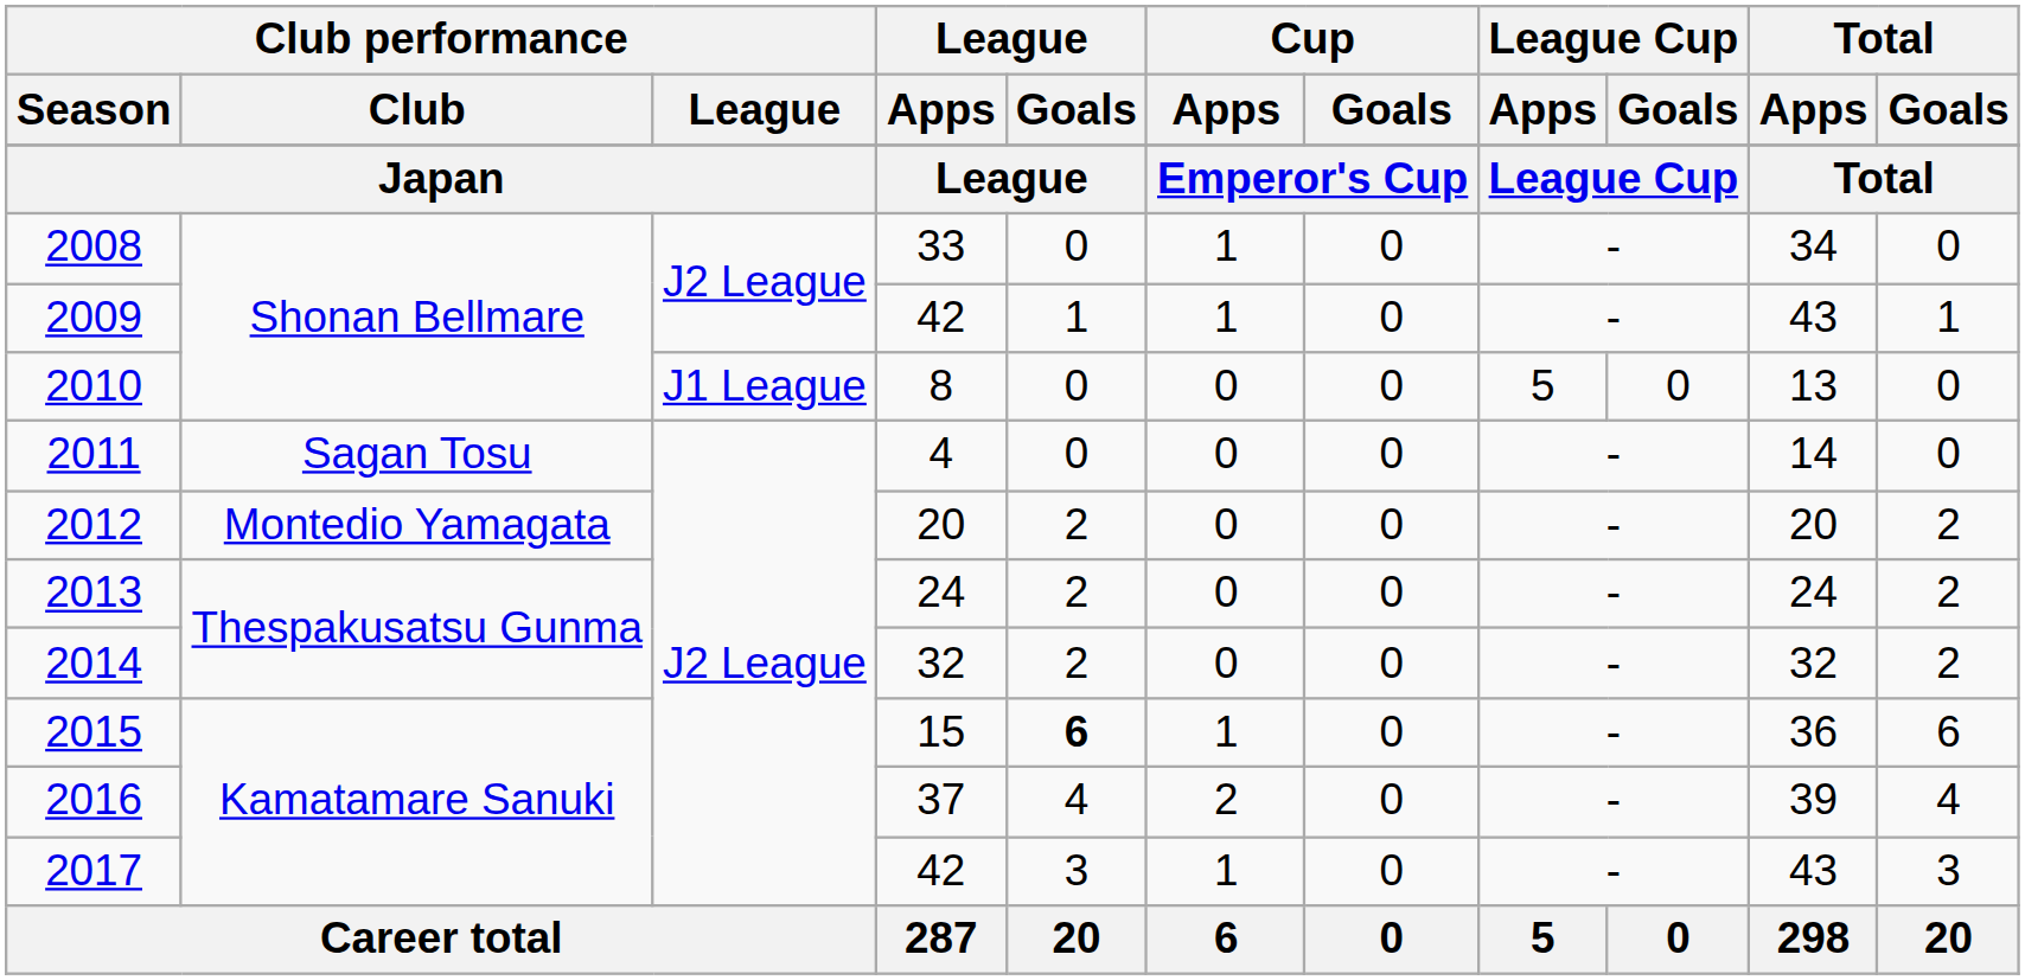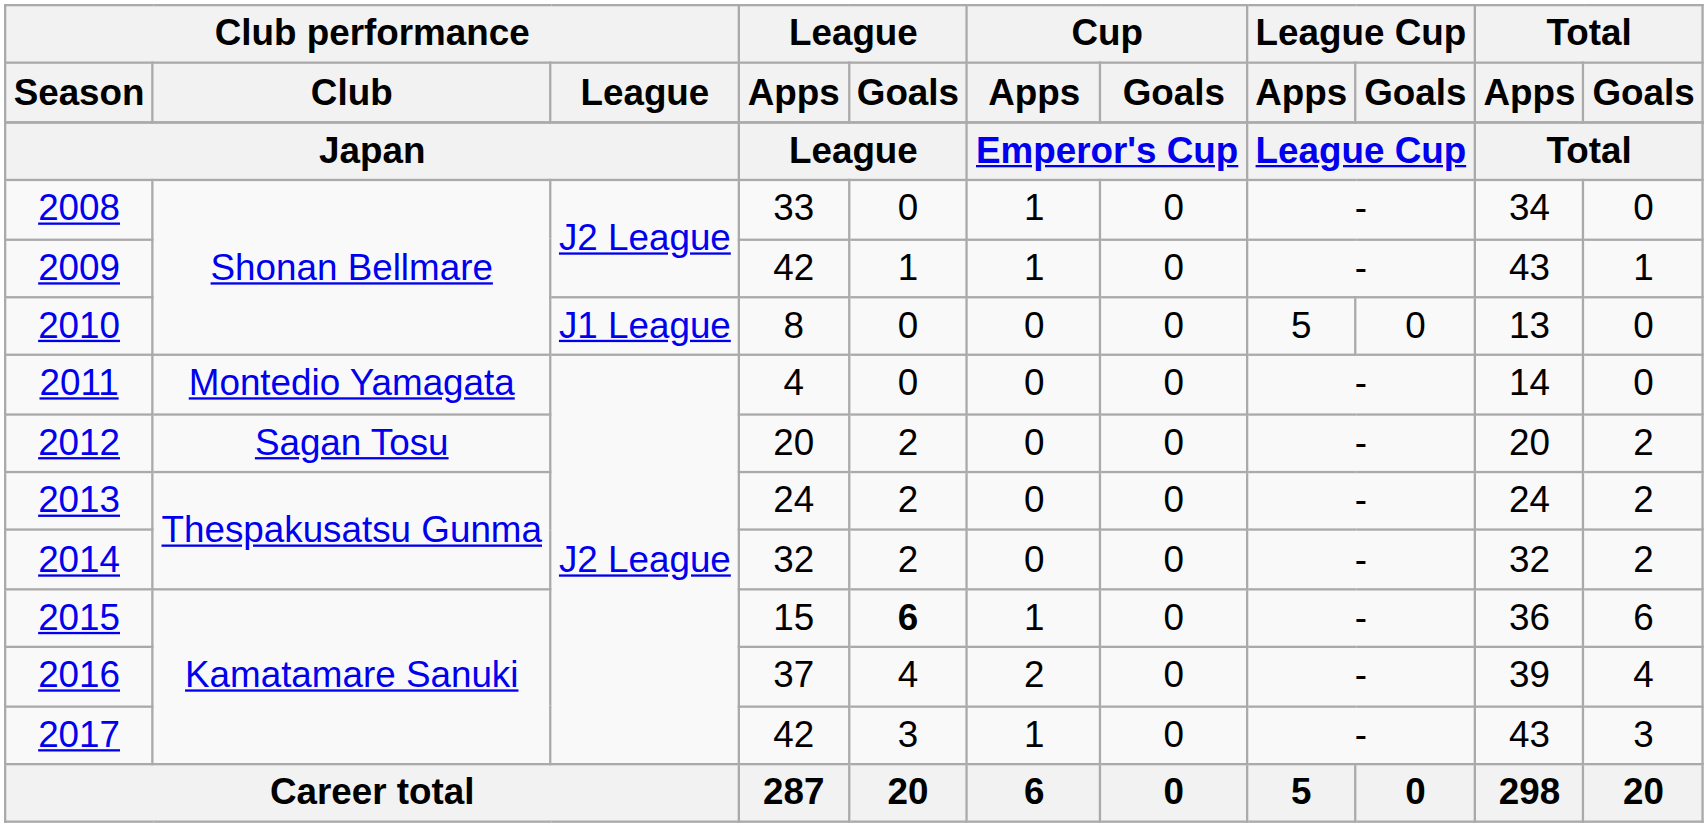2011 | Club performance / Club: Sagan Tosu -> Montedio Yamagata
2012 | Club performance / Club: Montedio Yamagata -> Sagan Tosu
